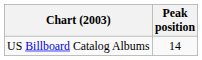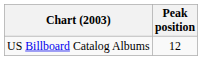US Billboard Catalog Albums | Peak position: 14 -> 12
